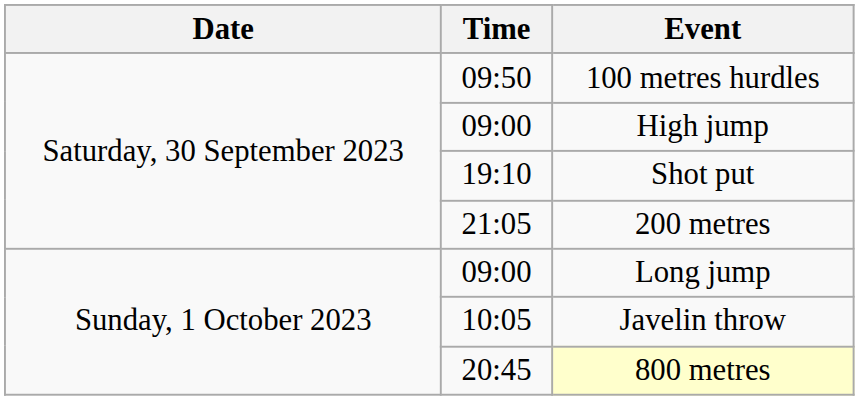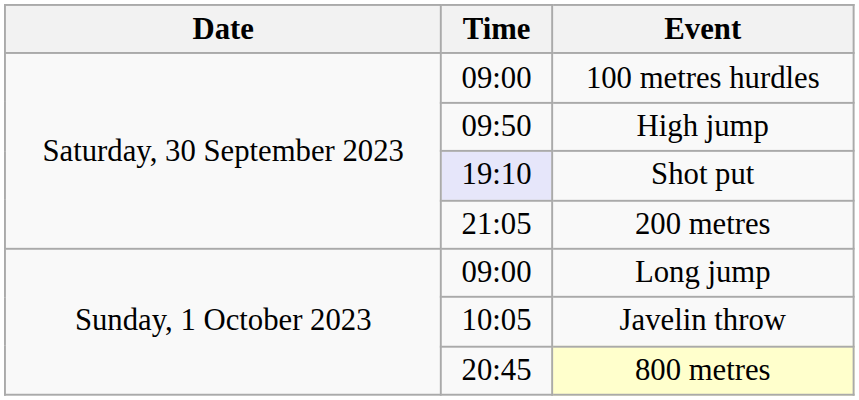100 metres hurdles | Time: 09:50 -> 09:00
High jump | Time: 09:00 -> 09:50
Shot put | Time: no background -> lavender background
